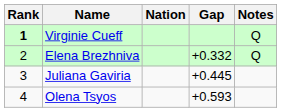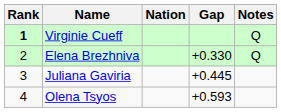Elena Brezhniva | Gap: +0.332 -> +0.330
